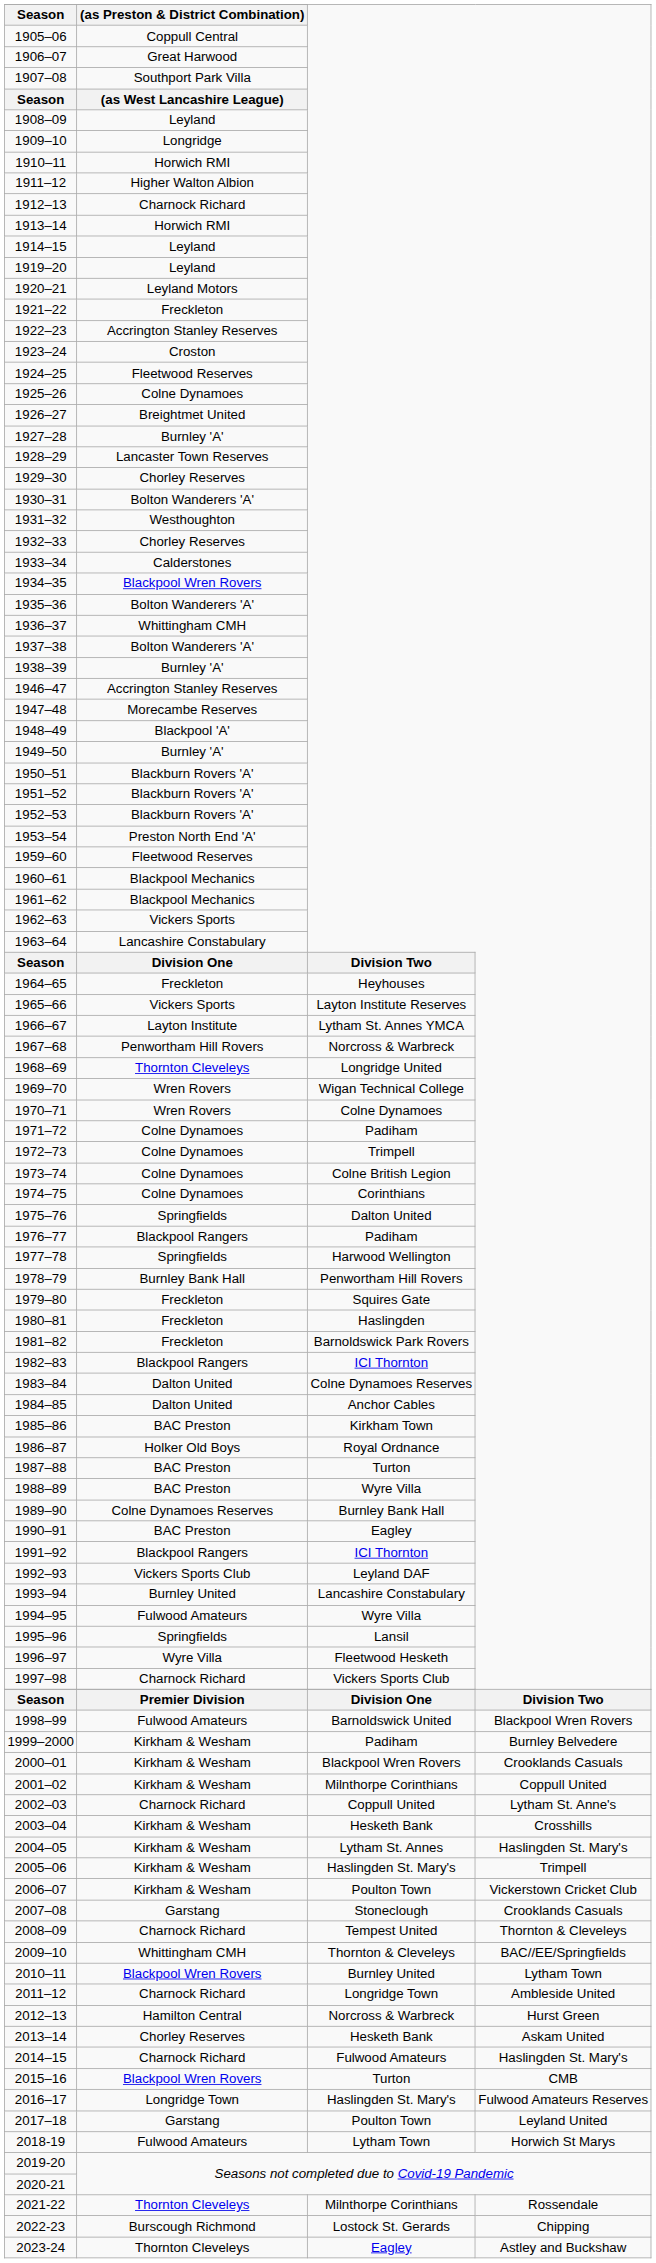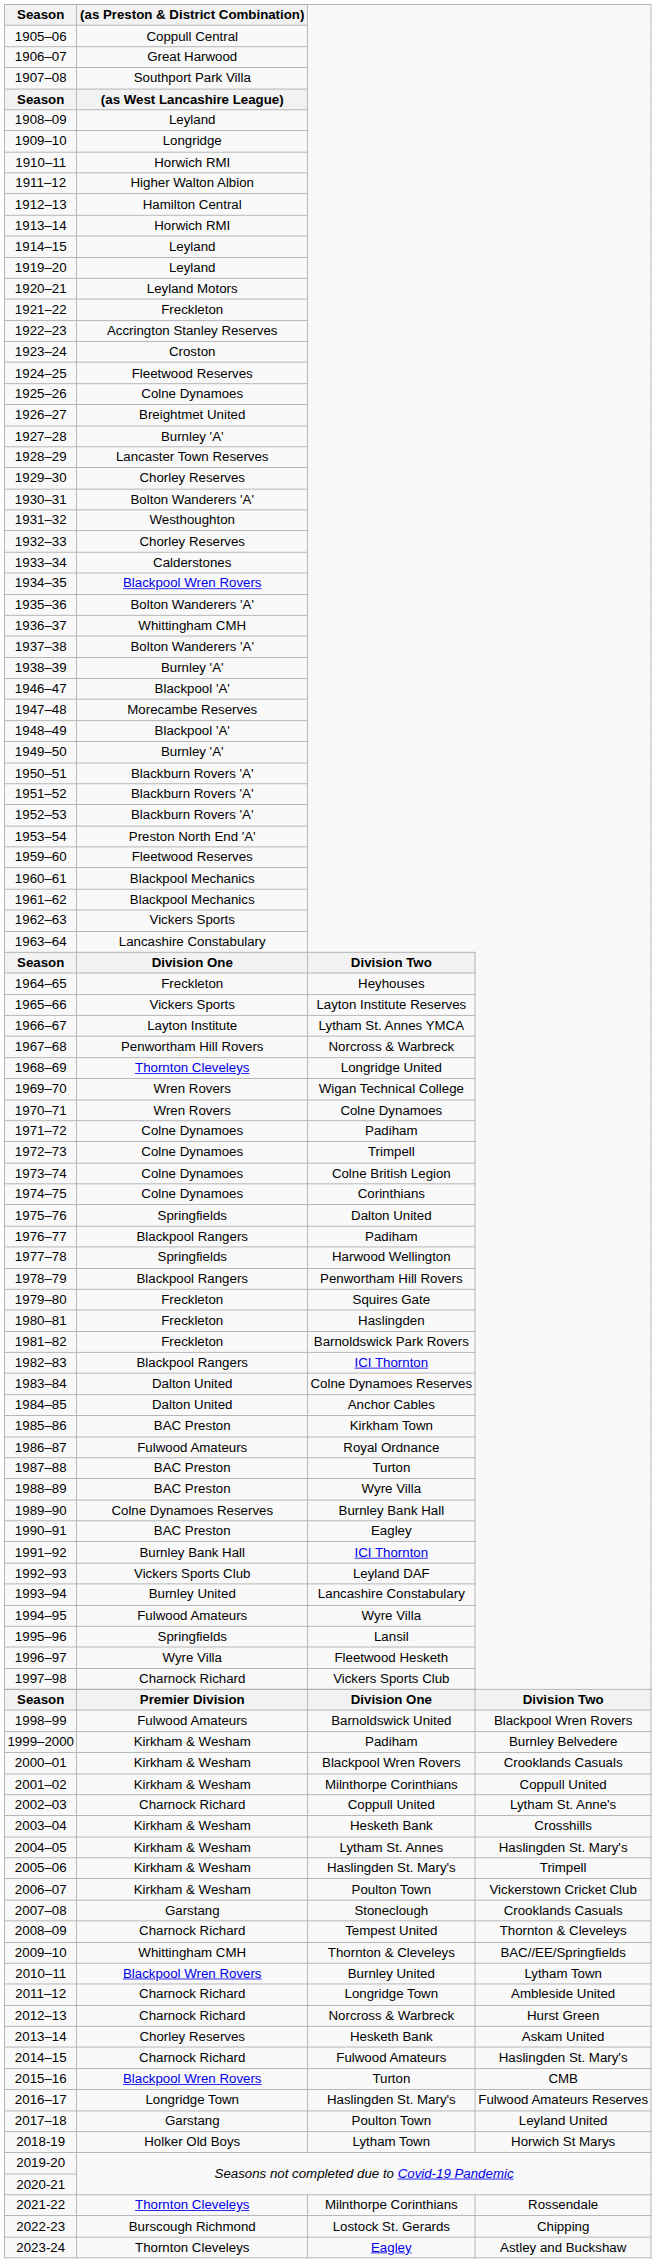1912–13 | (as Preston & District Combination): Charnock Richard -> Hamilton Central
1946–47 | (as Preston & District Combination): Accrington Stanley Reserves -> Blackpool 'A'
1978–79 | (as Preston & District Combination): Burnley Bank Hall -> Blackpool Rangers
1986–87 | (as Preston & District Combination): Holker Old Boys -> Fulwood Amateurs
1991–92 | (as Preston & District Combination): Blackpool Rangers -> Burnley Bank Hall
2012–13 | (as Preston & District Combination): Hamilton Central -> Charnock Richard
2018-19 | (as Preston & District Combination): Fulwood Amateurs -> Holker Old Boys
